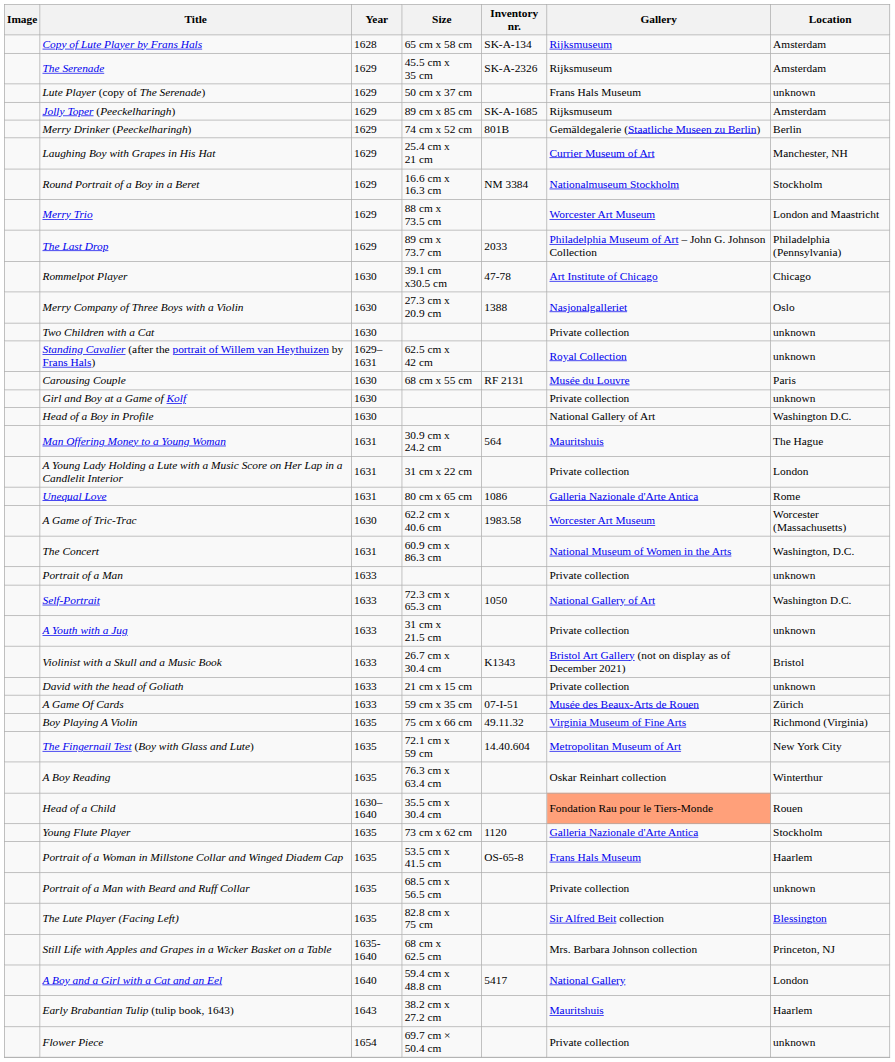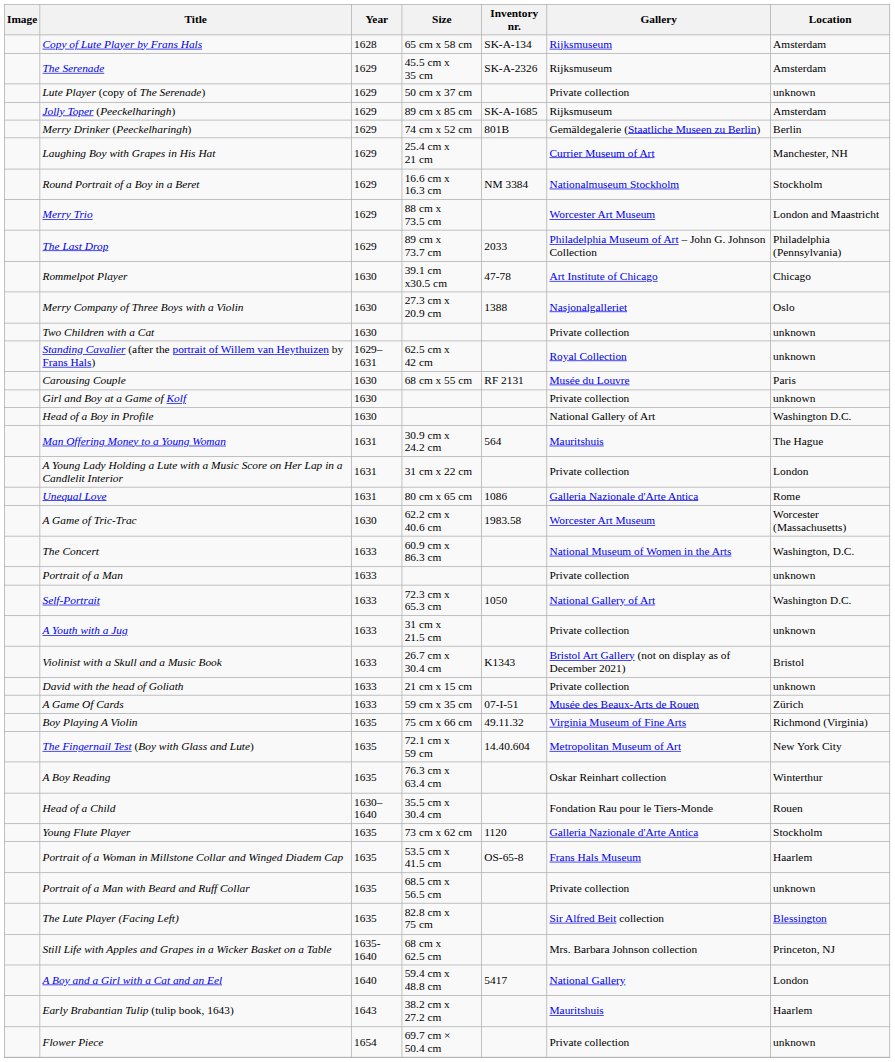Lute Player (copy of The Serenade) | Gallery: Frans Hals Museum -> Private collection
The Concert | Year: 1631 -> 1633
Head of a Child | Gallery: lightsalmon background -> no background
